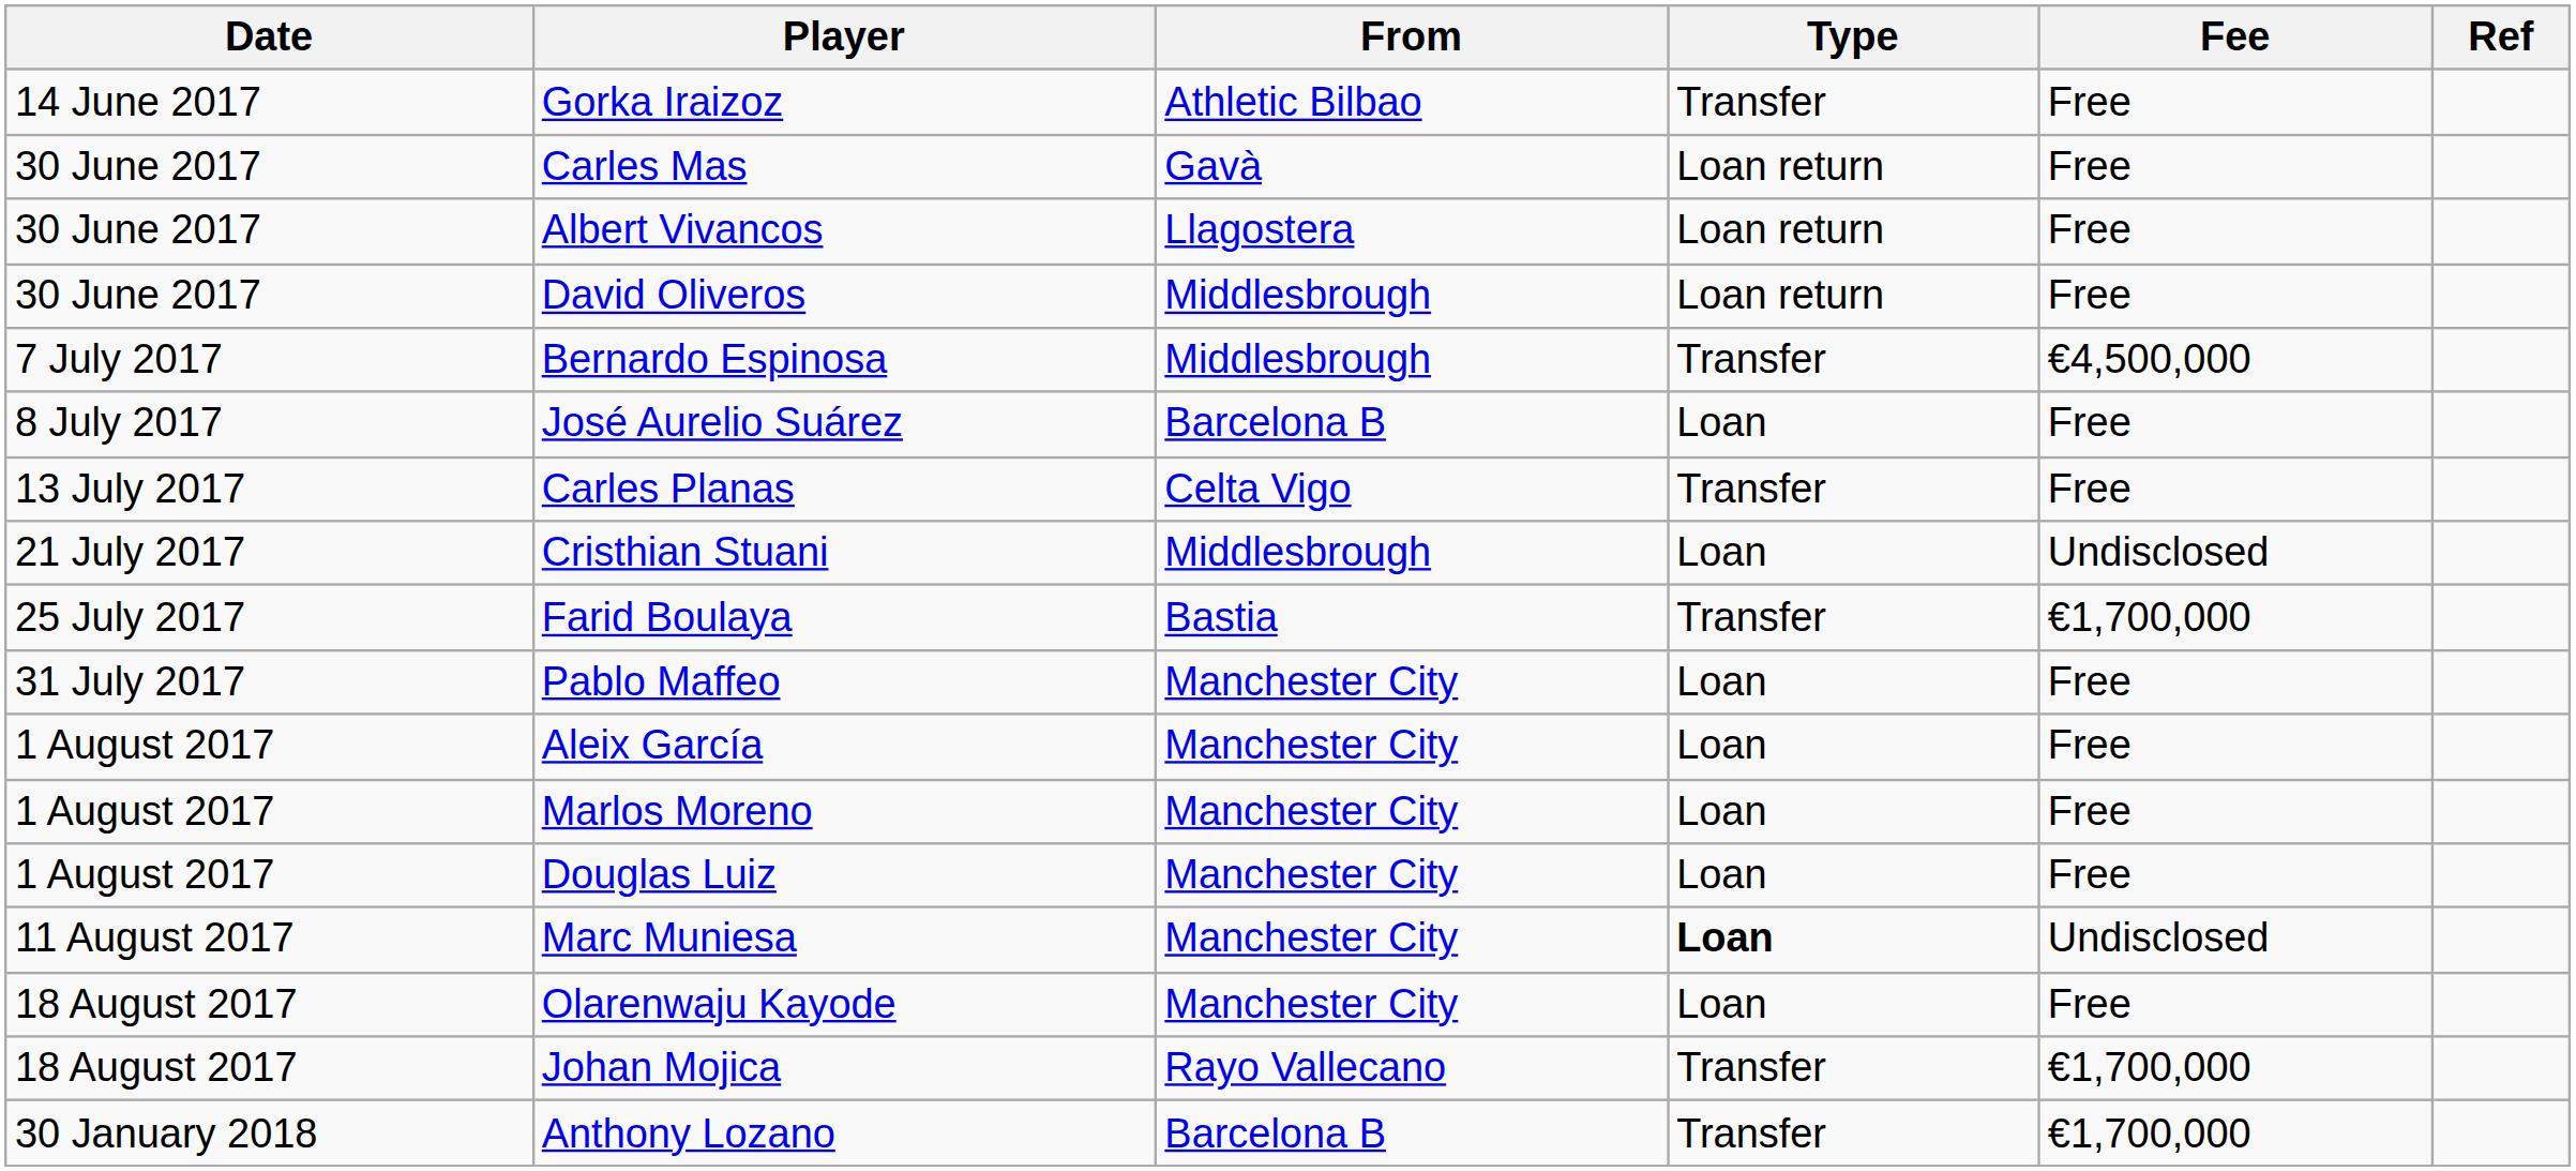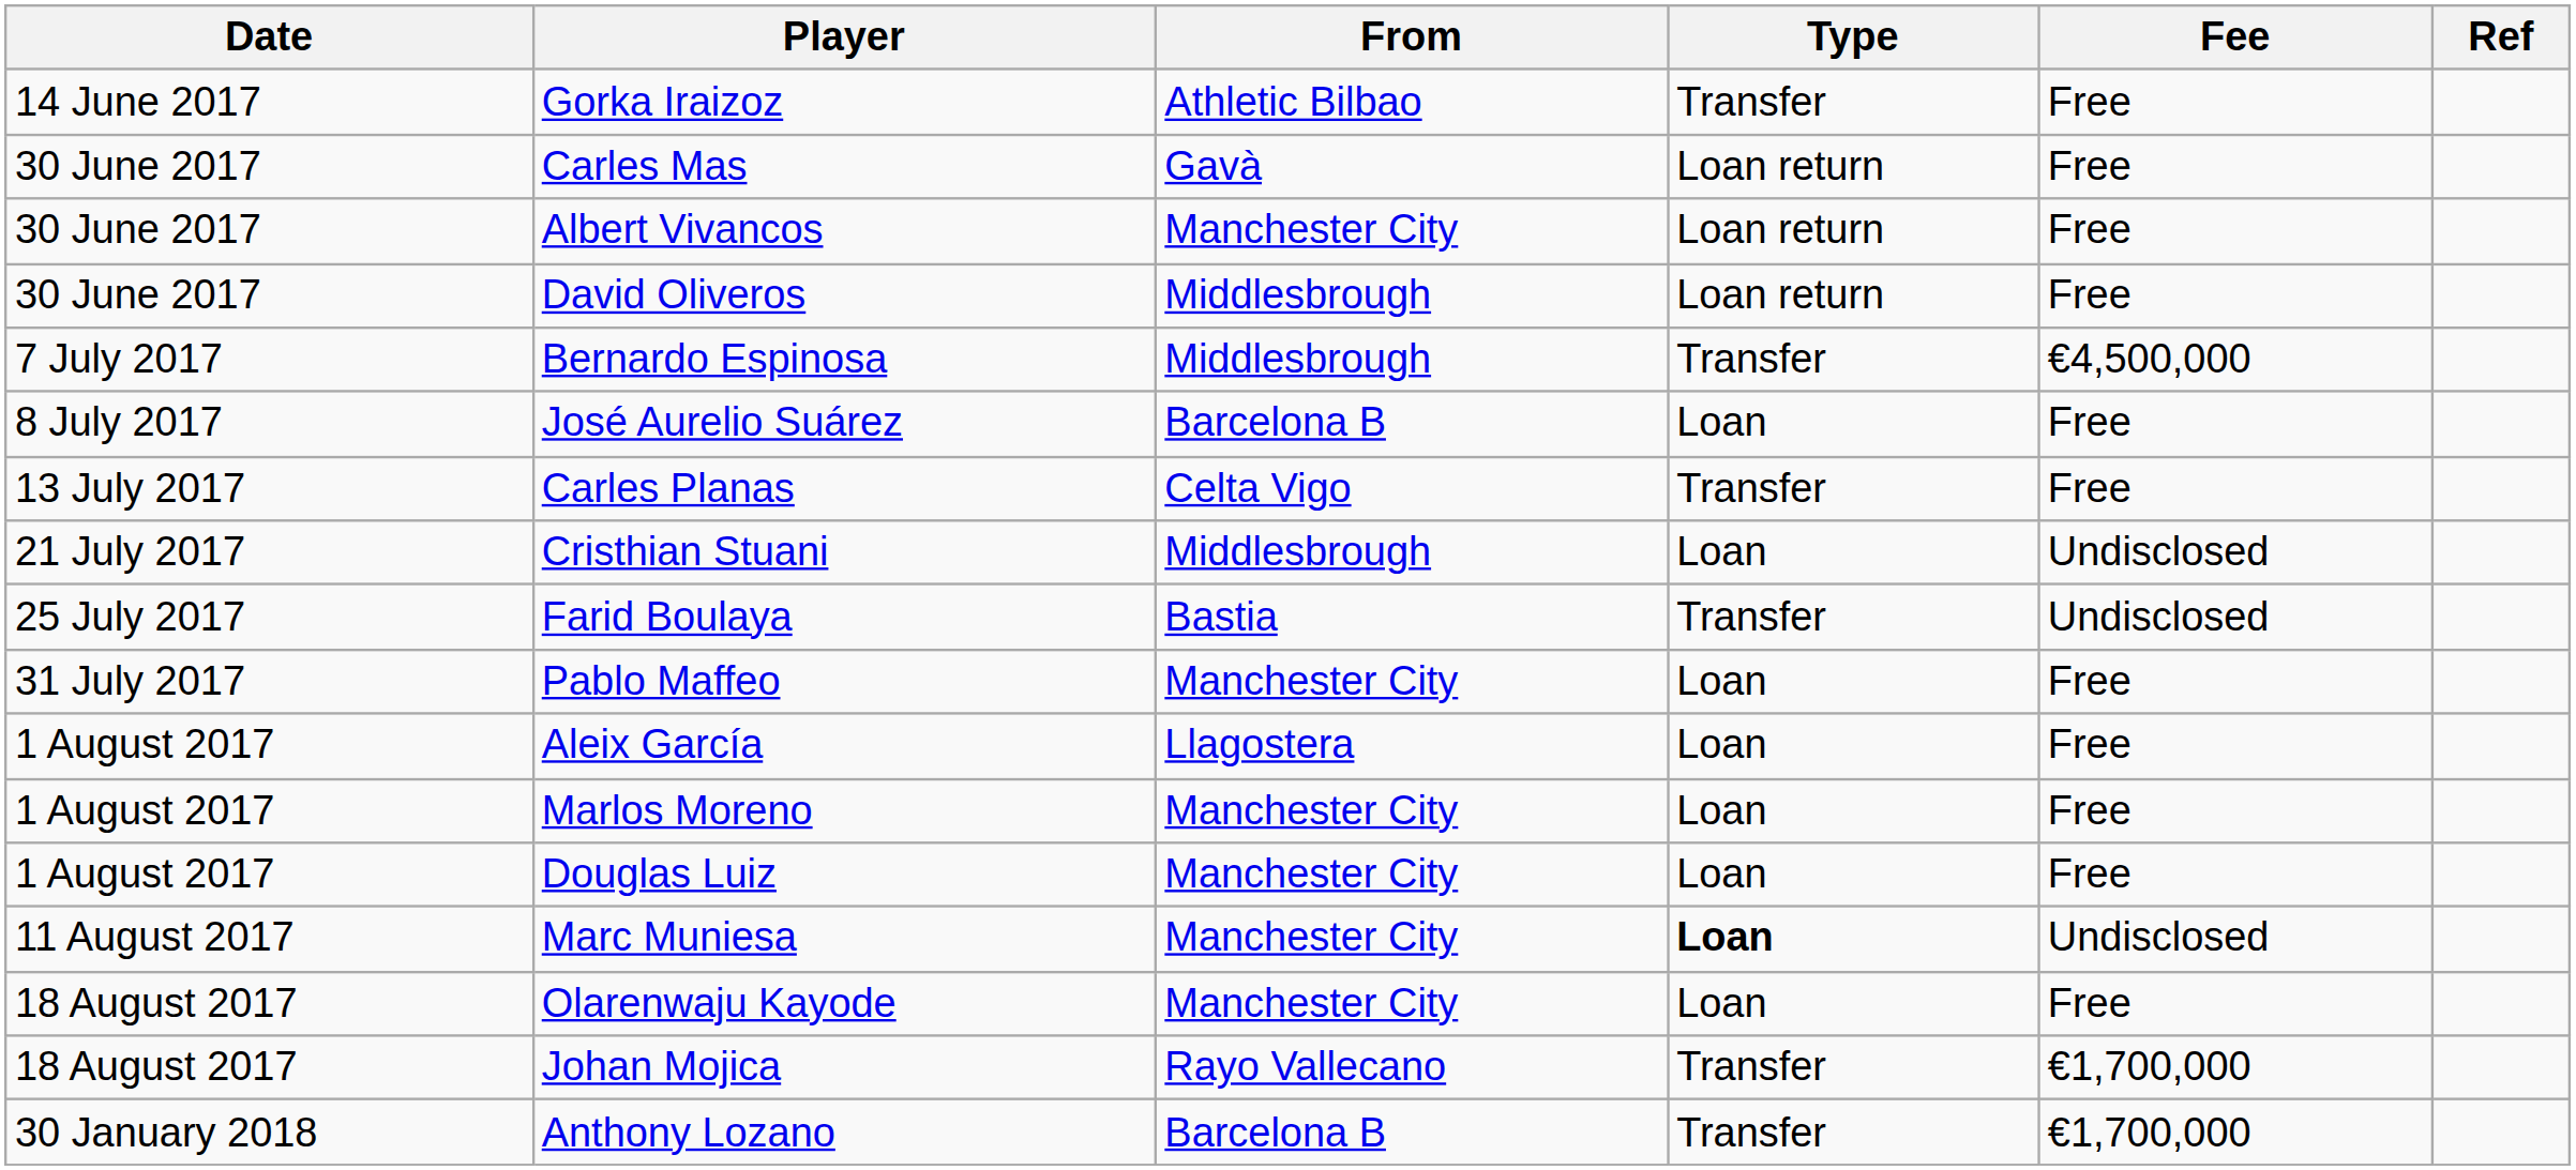Albert Vivancos | From: Llagostera -> Manchester City
Farid Boulaya | Fee: €1,700,000 -> Undisclosed
Aleix García | From: Manchester City -> Llagostera
